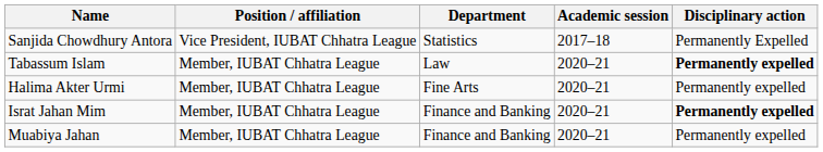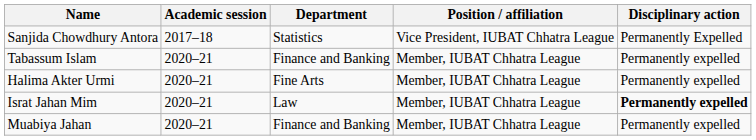columns swapped: Academic session <-> Position / affiliation
Tabassum Islam | Department: Law -> Finance and Banking
Tabassum Islam | Disciplinary action: bold -> normal
Israt Jahan Mim | Department: Finance and Banking -> Law
